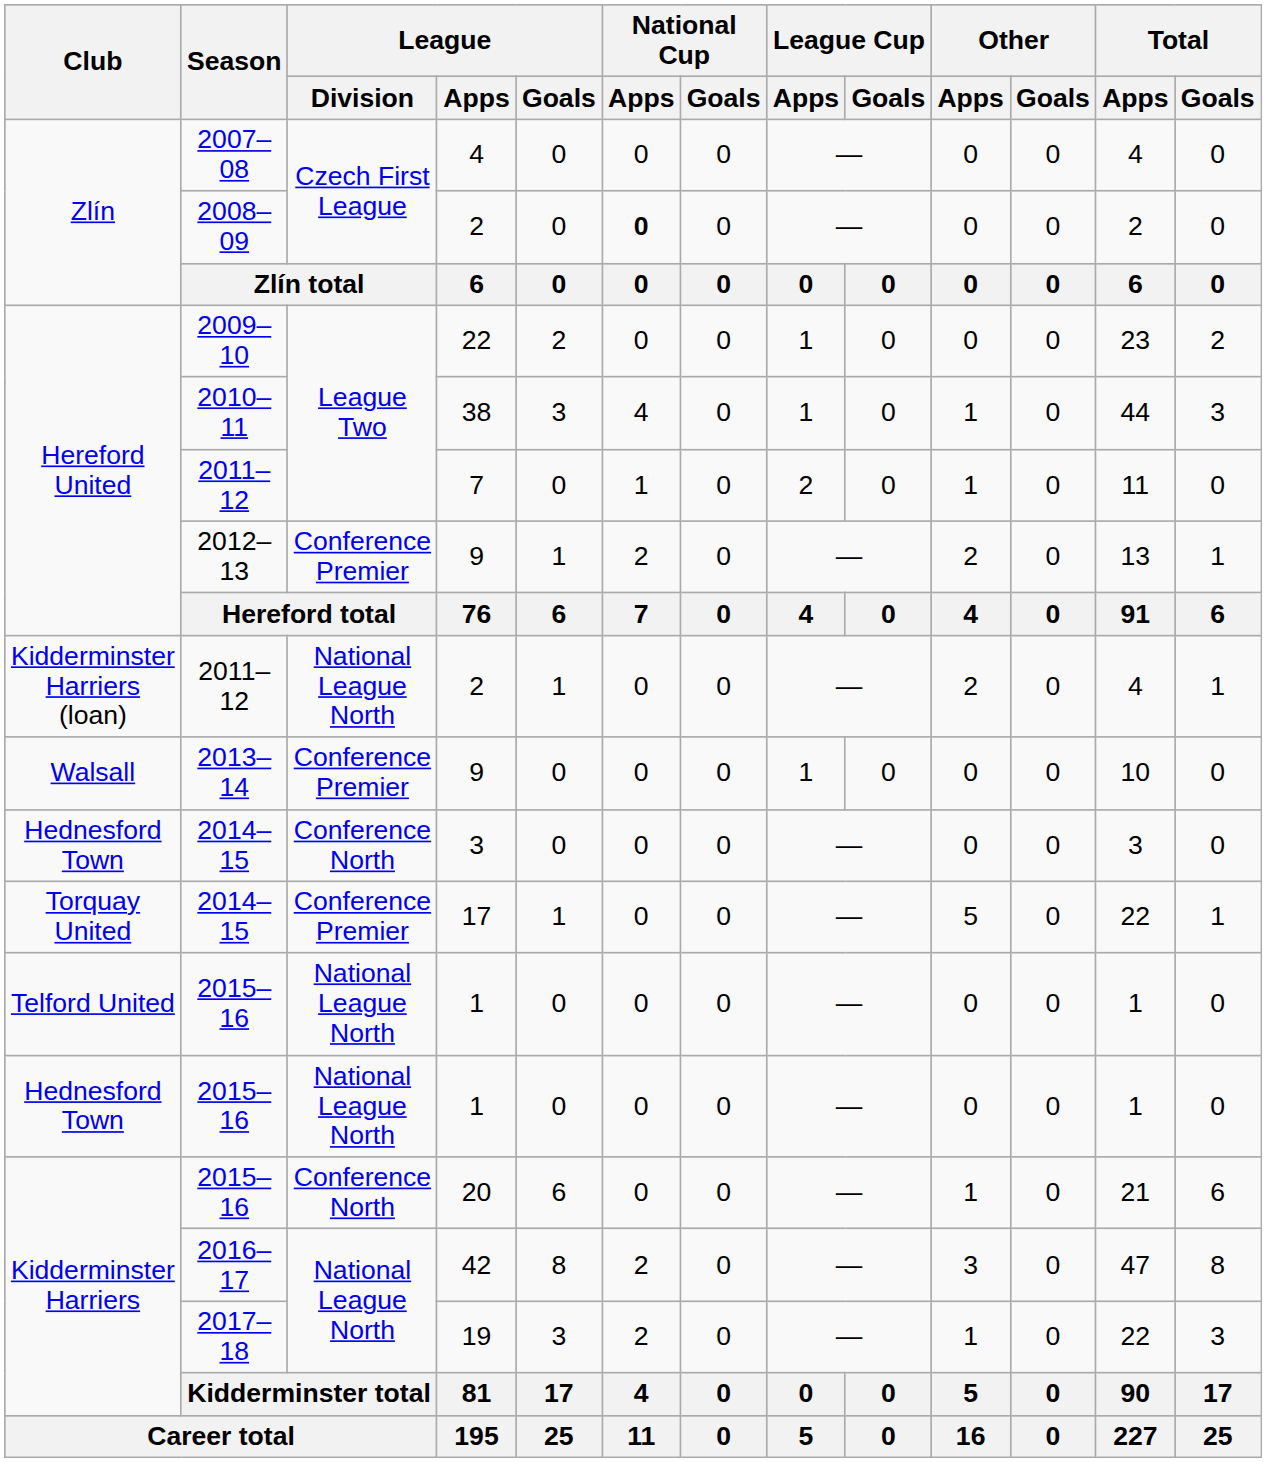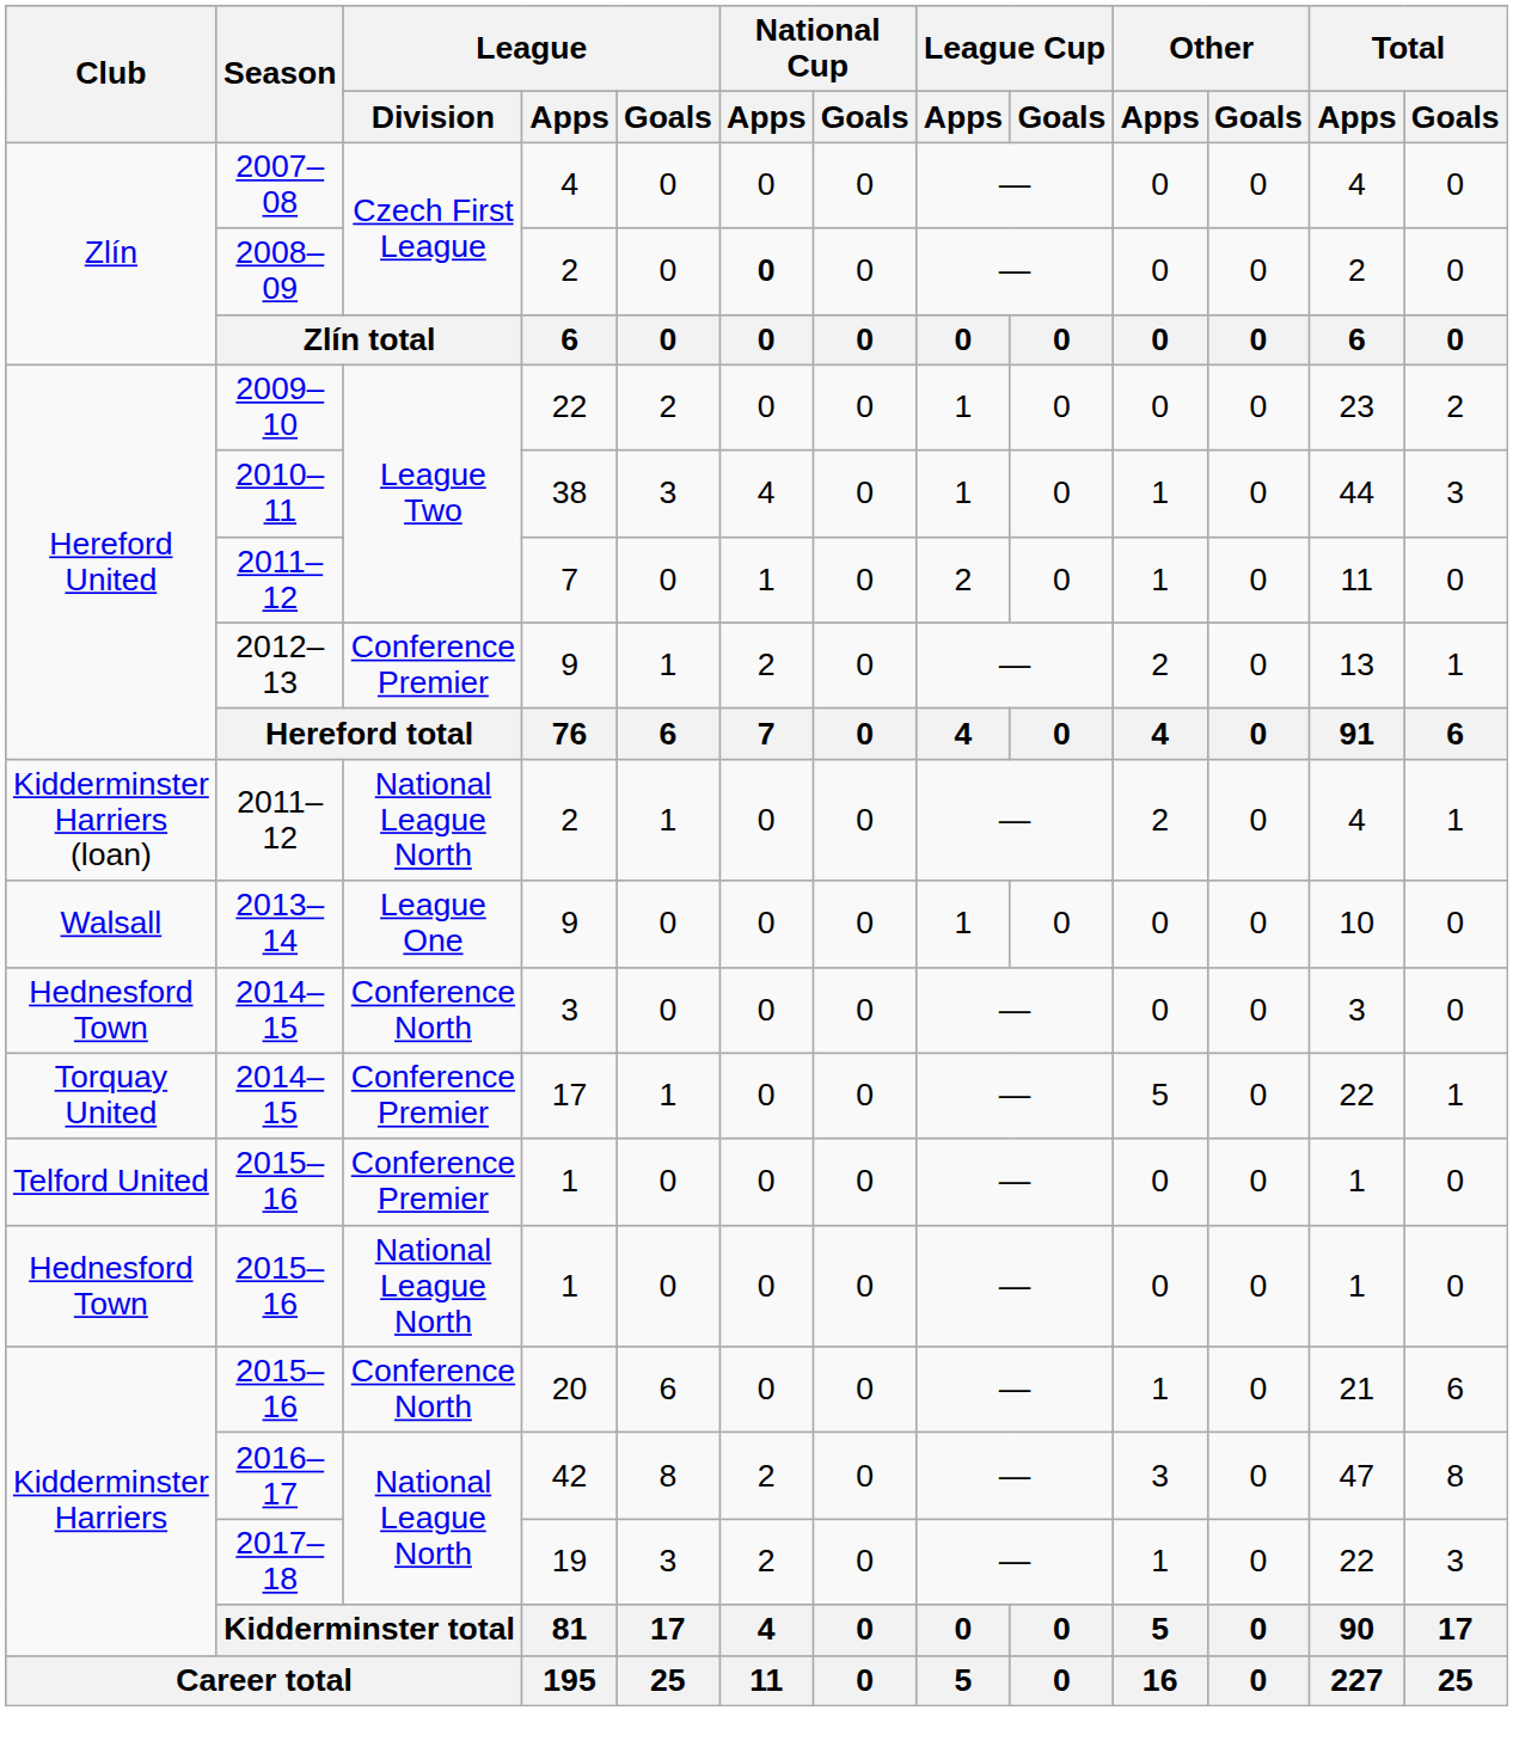Walsall / 9 | League / Division: Conference Premier -> League One
Telford United / 1 | League / Division: National League North -> Conference Premier
